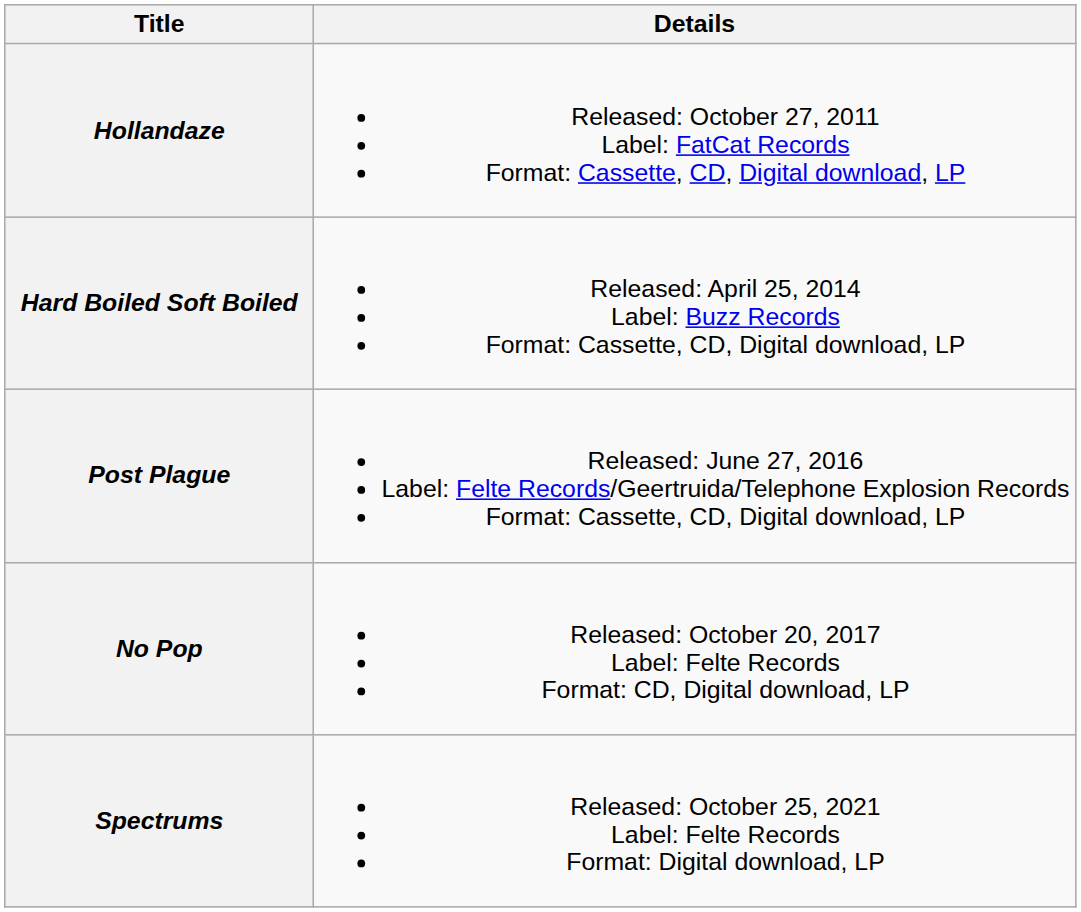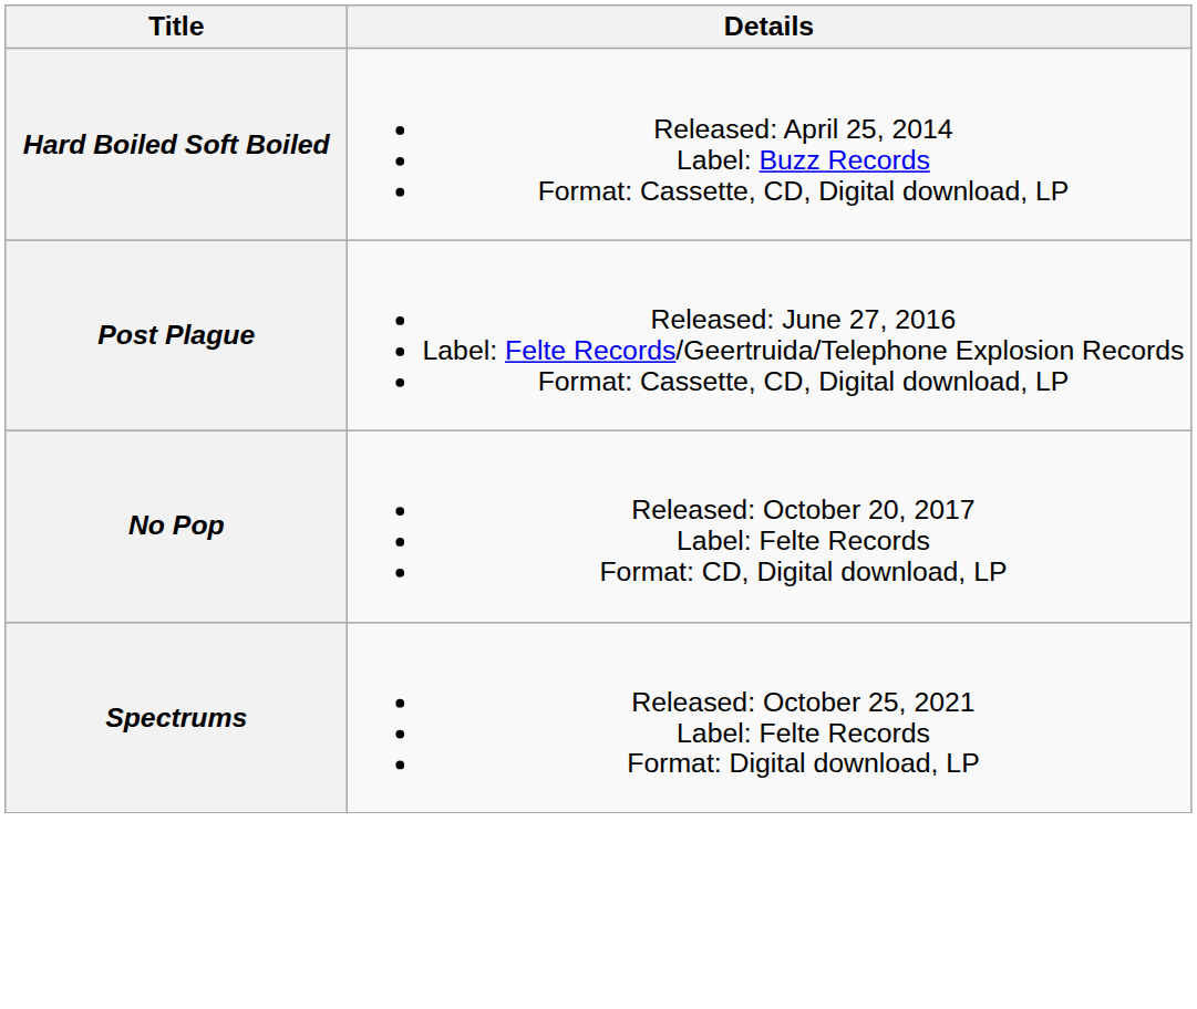- row: Hollandaze | Released: October 27, 2011 Label: FatCat Records Format: Cassette, CD, Digital download, LP
